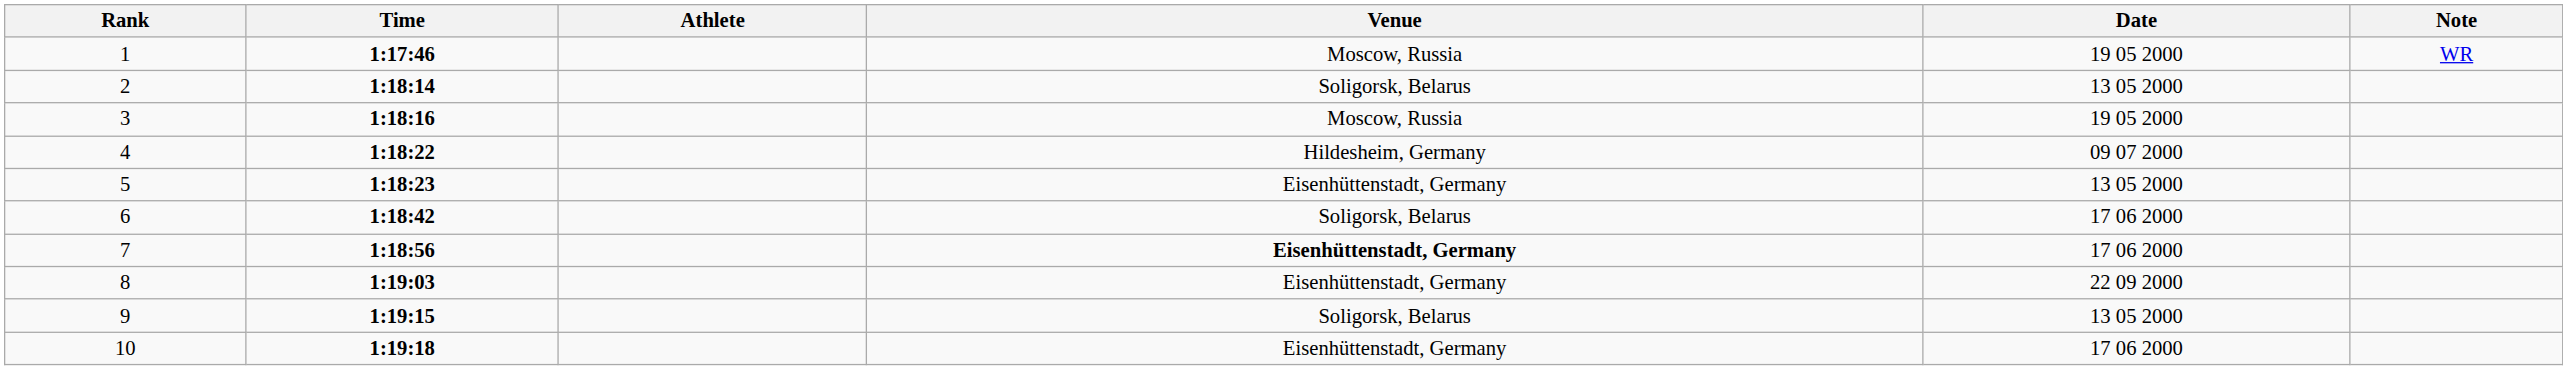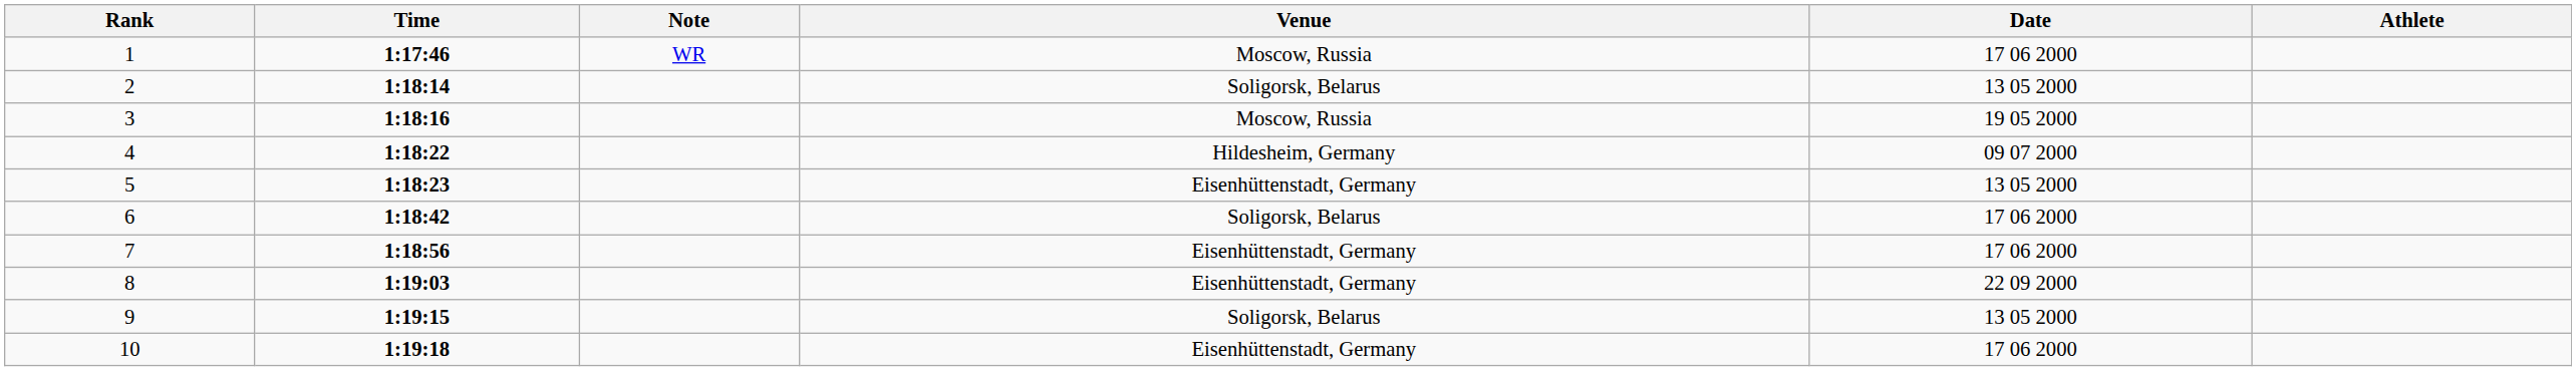columns swapped: Athlete <-> Note
1 | Date: 19 05 2000 -> 17 06 2000
7 | Venue: bold -> normal
